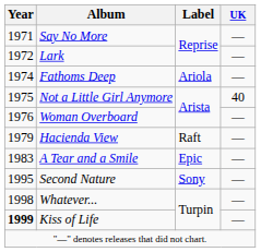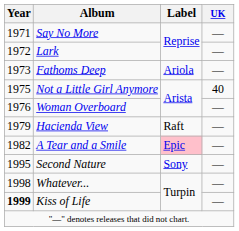Fathoms Deep | Year: 1974 -> 1973
A Tear and a Smile | Year: 1983 -> 1982
A Tear and a Smile | Label: no background -> pink background
